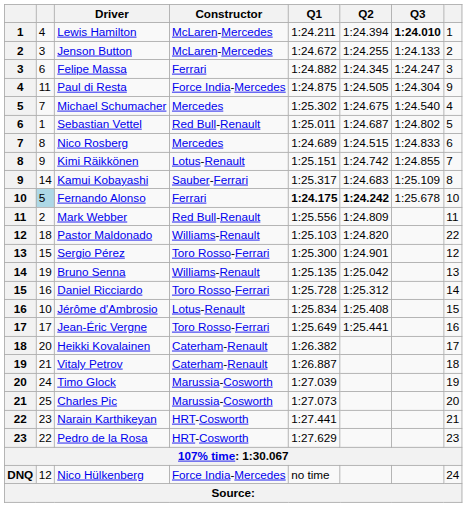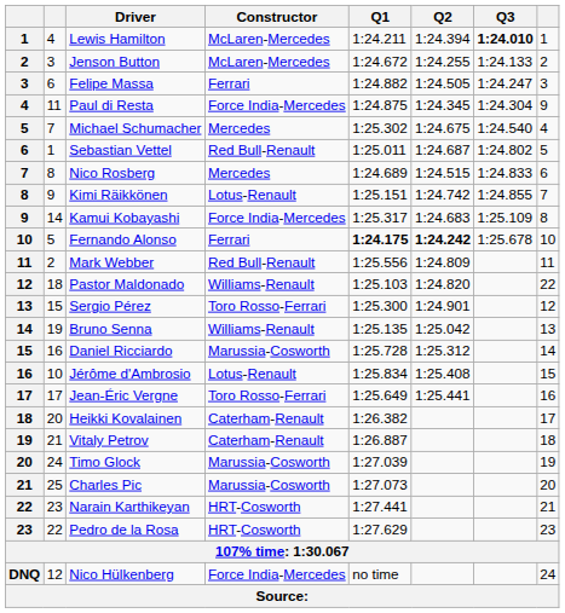Felipe Massa | Q2: 1:24.345 -> 1:24.505
Paul di Resta | Q2: 1:24.505 -> 1:24.345
Kamui Kobayashi | Constructor: Sauber-Ferrari -> Force India-Mercedes
Fernando Alonso | column 2: lightblue background -> no background
Daniel Ricciardo | Constructor: Toro Rosso-Ferrari -> Marussia-Cosworth
